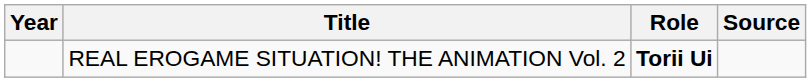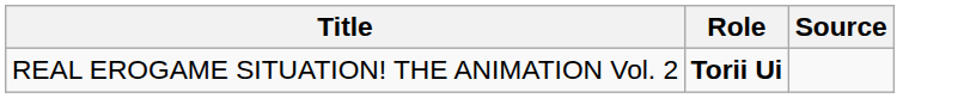- column: Year
